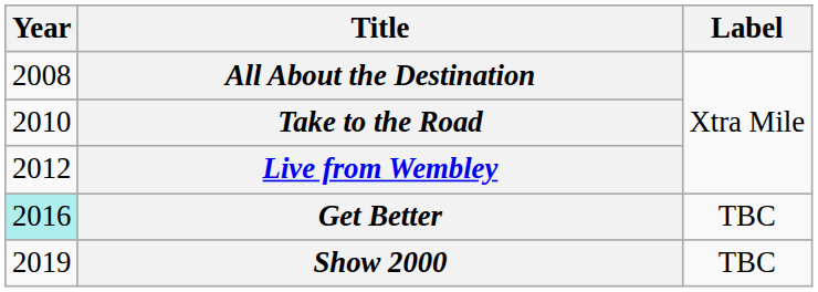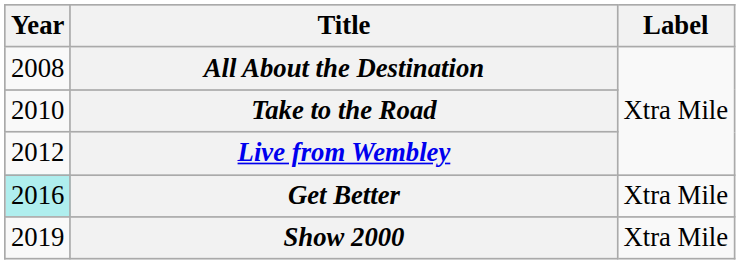Get Better | Label: TBC -> Xtra Mile
Show 2000 | Label: TBC -> Xtra Mile
